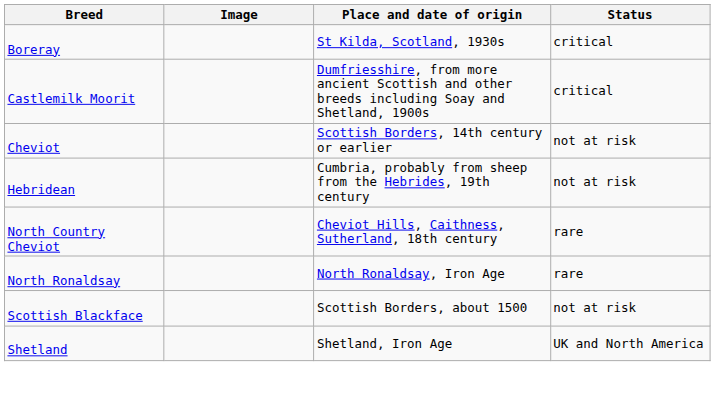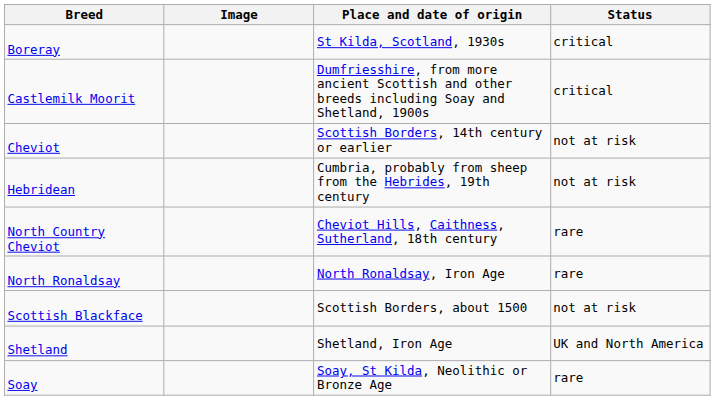+ row: Soay | Soay, St Kilda, Neolithic or Bronze Age | rare
